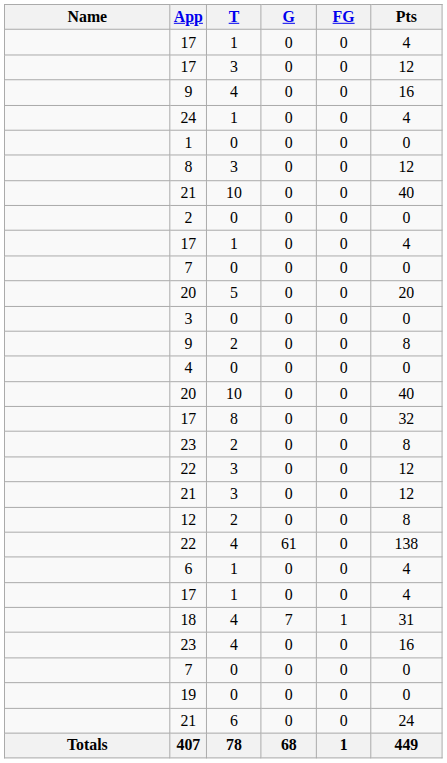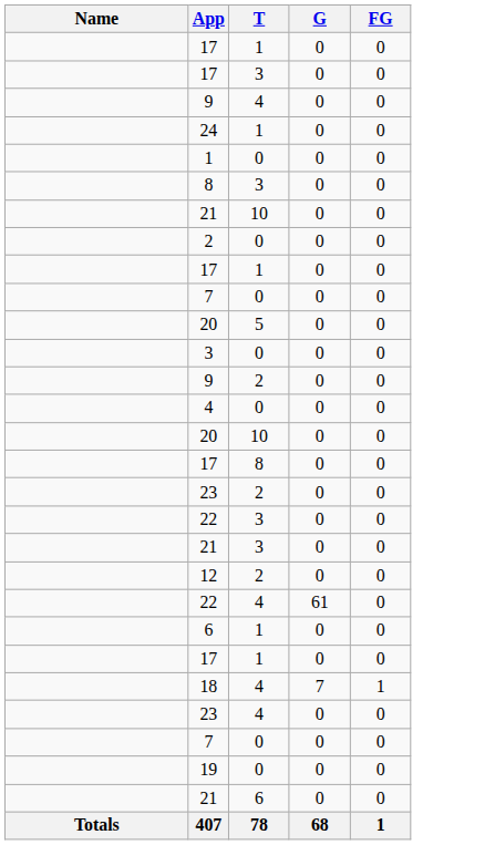- column: Pts | 4 | 12 | 16 | 4 | 0 | 12 | 40 | 0 | 4 | 0 | 20 | 0 | 8 | 0 | 40 | 32 | 8 | 12 | 12 | 8 | 138 | 4 | 4 | 31 | 16 | 0 | 0 | 24 | 449
